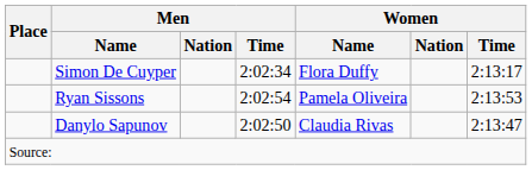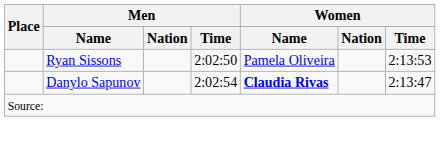- row: Simon De Cuyper | 2:02:34 | Flora Duffy | 2:13:17
Ryan Sissons | Men / Time: 2:02:54 -> 2:02:50
Danylo Sapunov | Men / Time: 2:02:50 -> 2:02:54
Danylo Sapunov | Women / Name: normal -> bold
